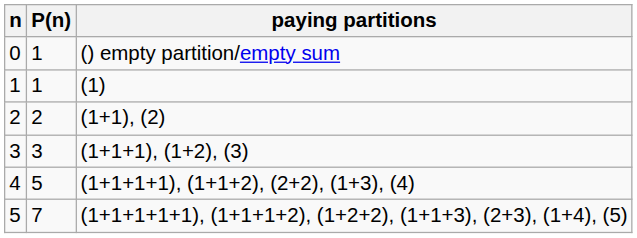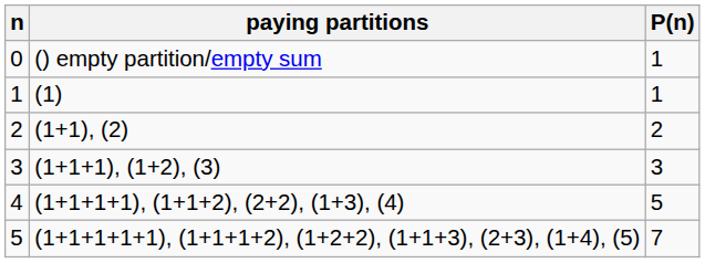columns swapped: P(n) <-> paying partitions
